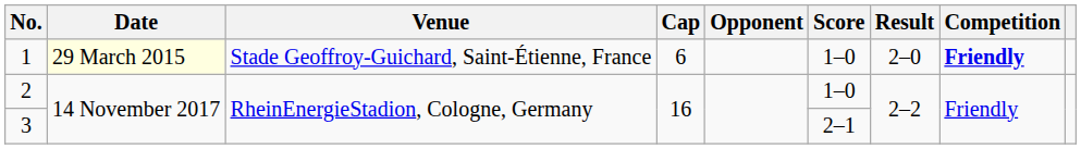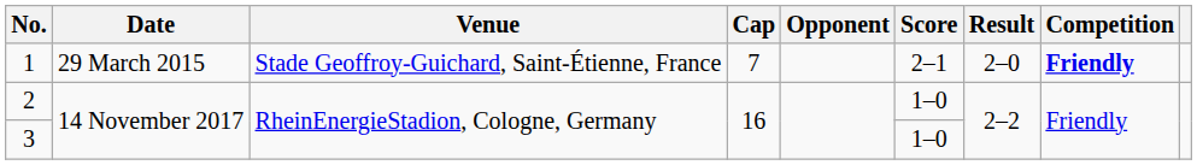1 | Date: lightyellow background -> no background
1 | Cap: 6 -> 7
1 | Score: 1–0 -> 2–1
3 | Score: 2–1 -> 1–0
